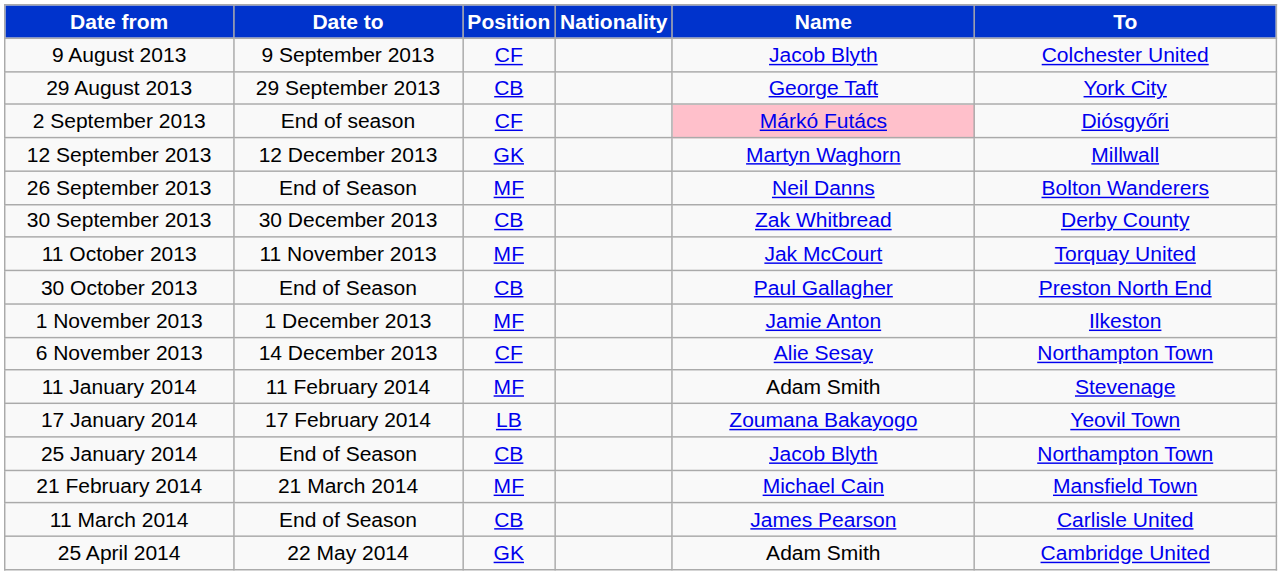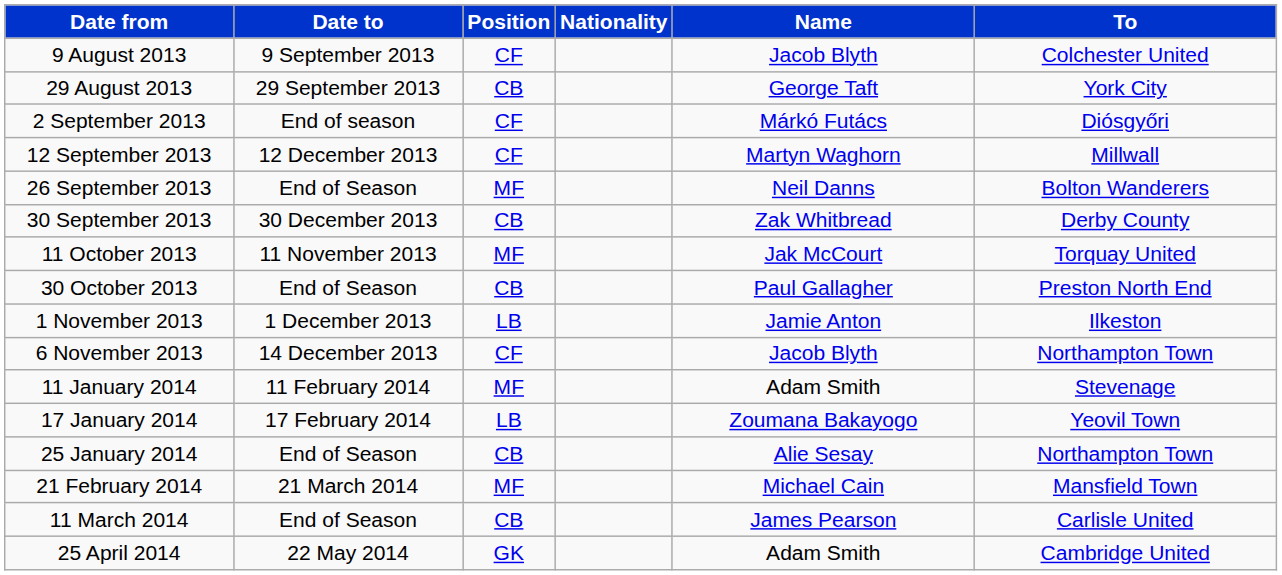2 September 2013 | Name: pink background -> no background
12 September 2013 | Position: GK -> CF
1 November 2013 | Position: MF -> LB
6 November 2013 | Name: Alie Sesay -> Jacob Blyth
25 January 2014 | Name: Jacob Blyth -> Alie Sesay
